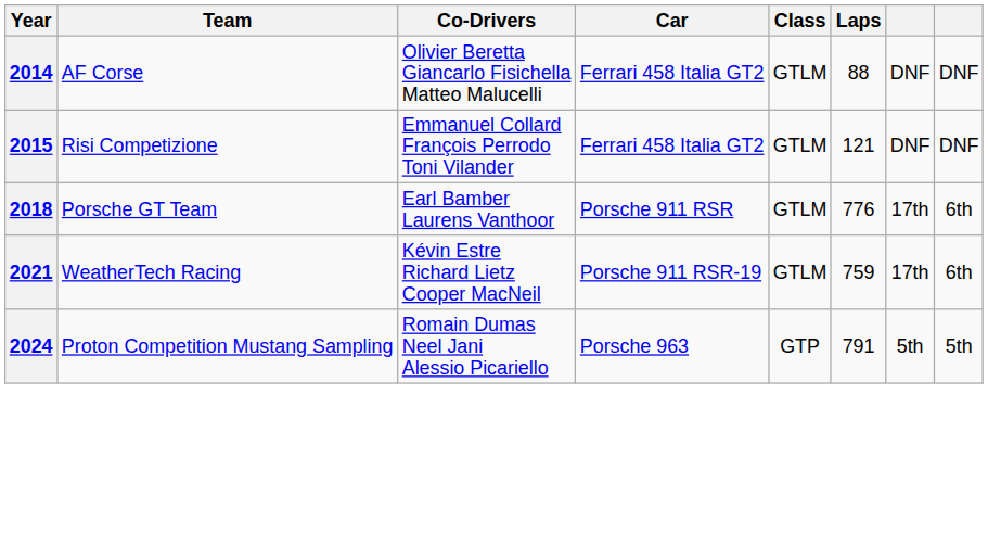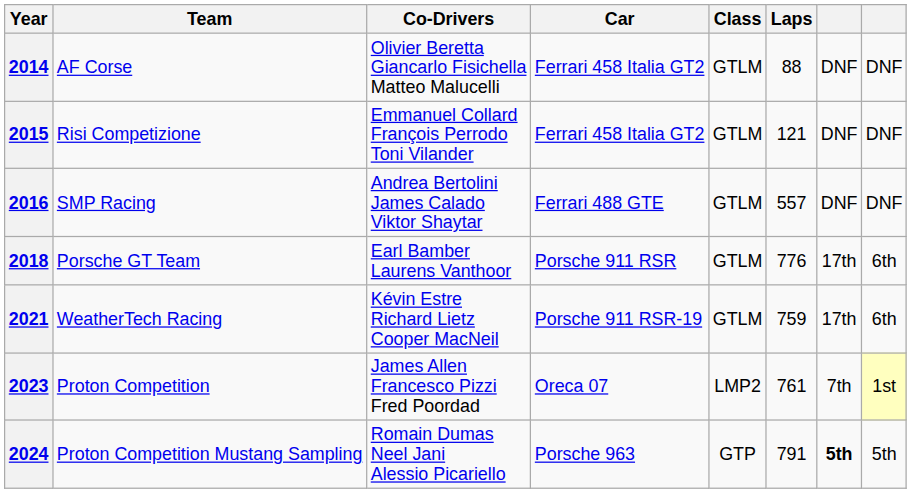+ row: 2016 | SMP Racing | Andrea Bertolini James Calado Viktor Shaytar | Ferrari 488 GTE | GTLM | 557 | DNF | DNF
+ row: 2023 | Proton Competition | James Allen Francesco Pizzi Fred Poordad | Oreca 07 | LMP2 | 761 | 7th | 1st
2024 | column 7: normal -> bold
